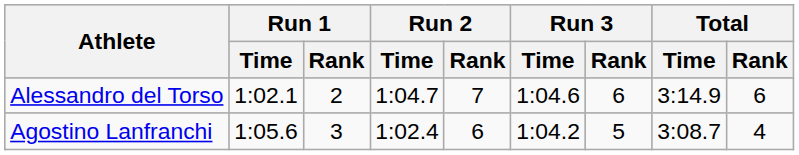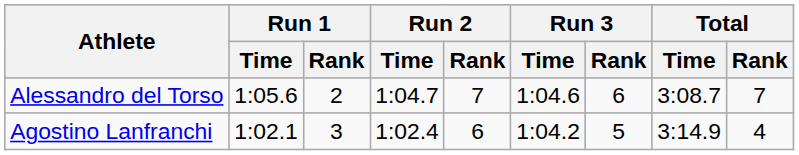Alessandro del Torso | Run 1 / Time: 1:02.1 -> 1:05.6
Alessandro del Torso | Total / Time: 3:14.9 -> 3:08.7
Alessandro del Torso | Total / Rank: 6 -> 7
Agostino Lanfranchi | Run 1 / Time: 1:05.6 -> 1:02.1
Agostino Lanfranchi | Total / Time: 3:08.7 -> 3:14.9
